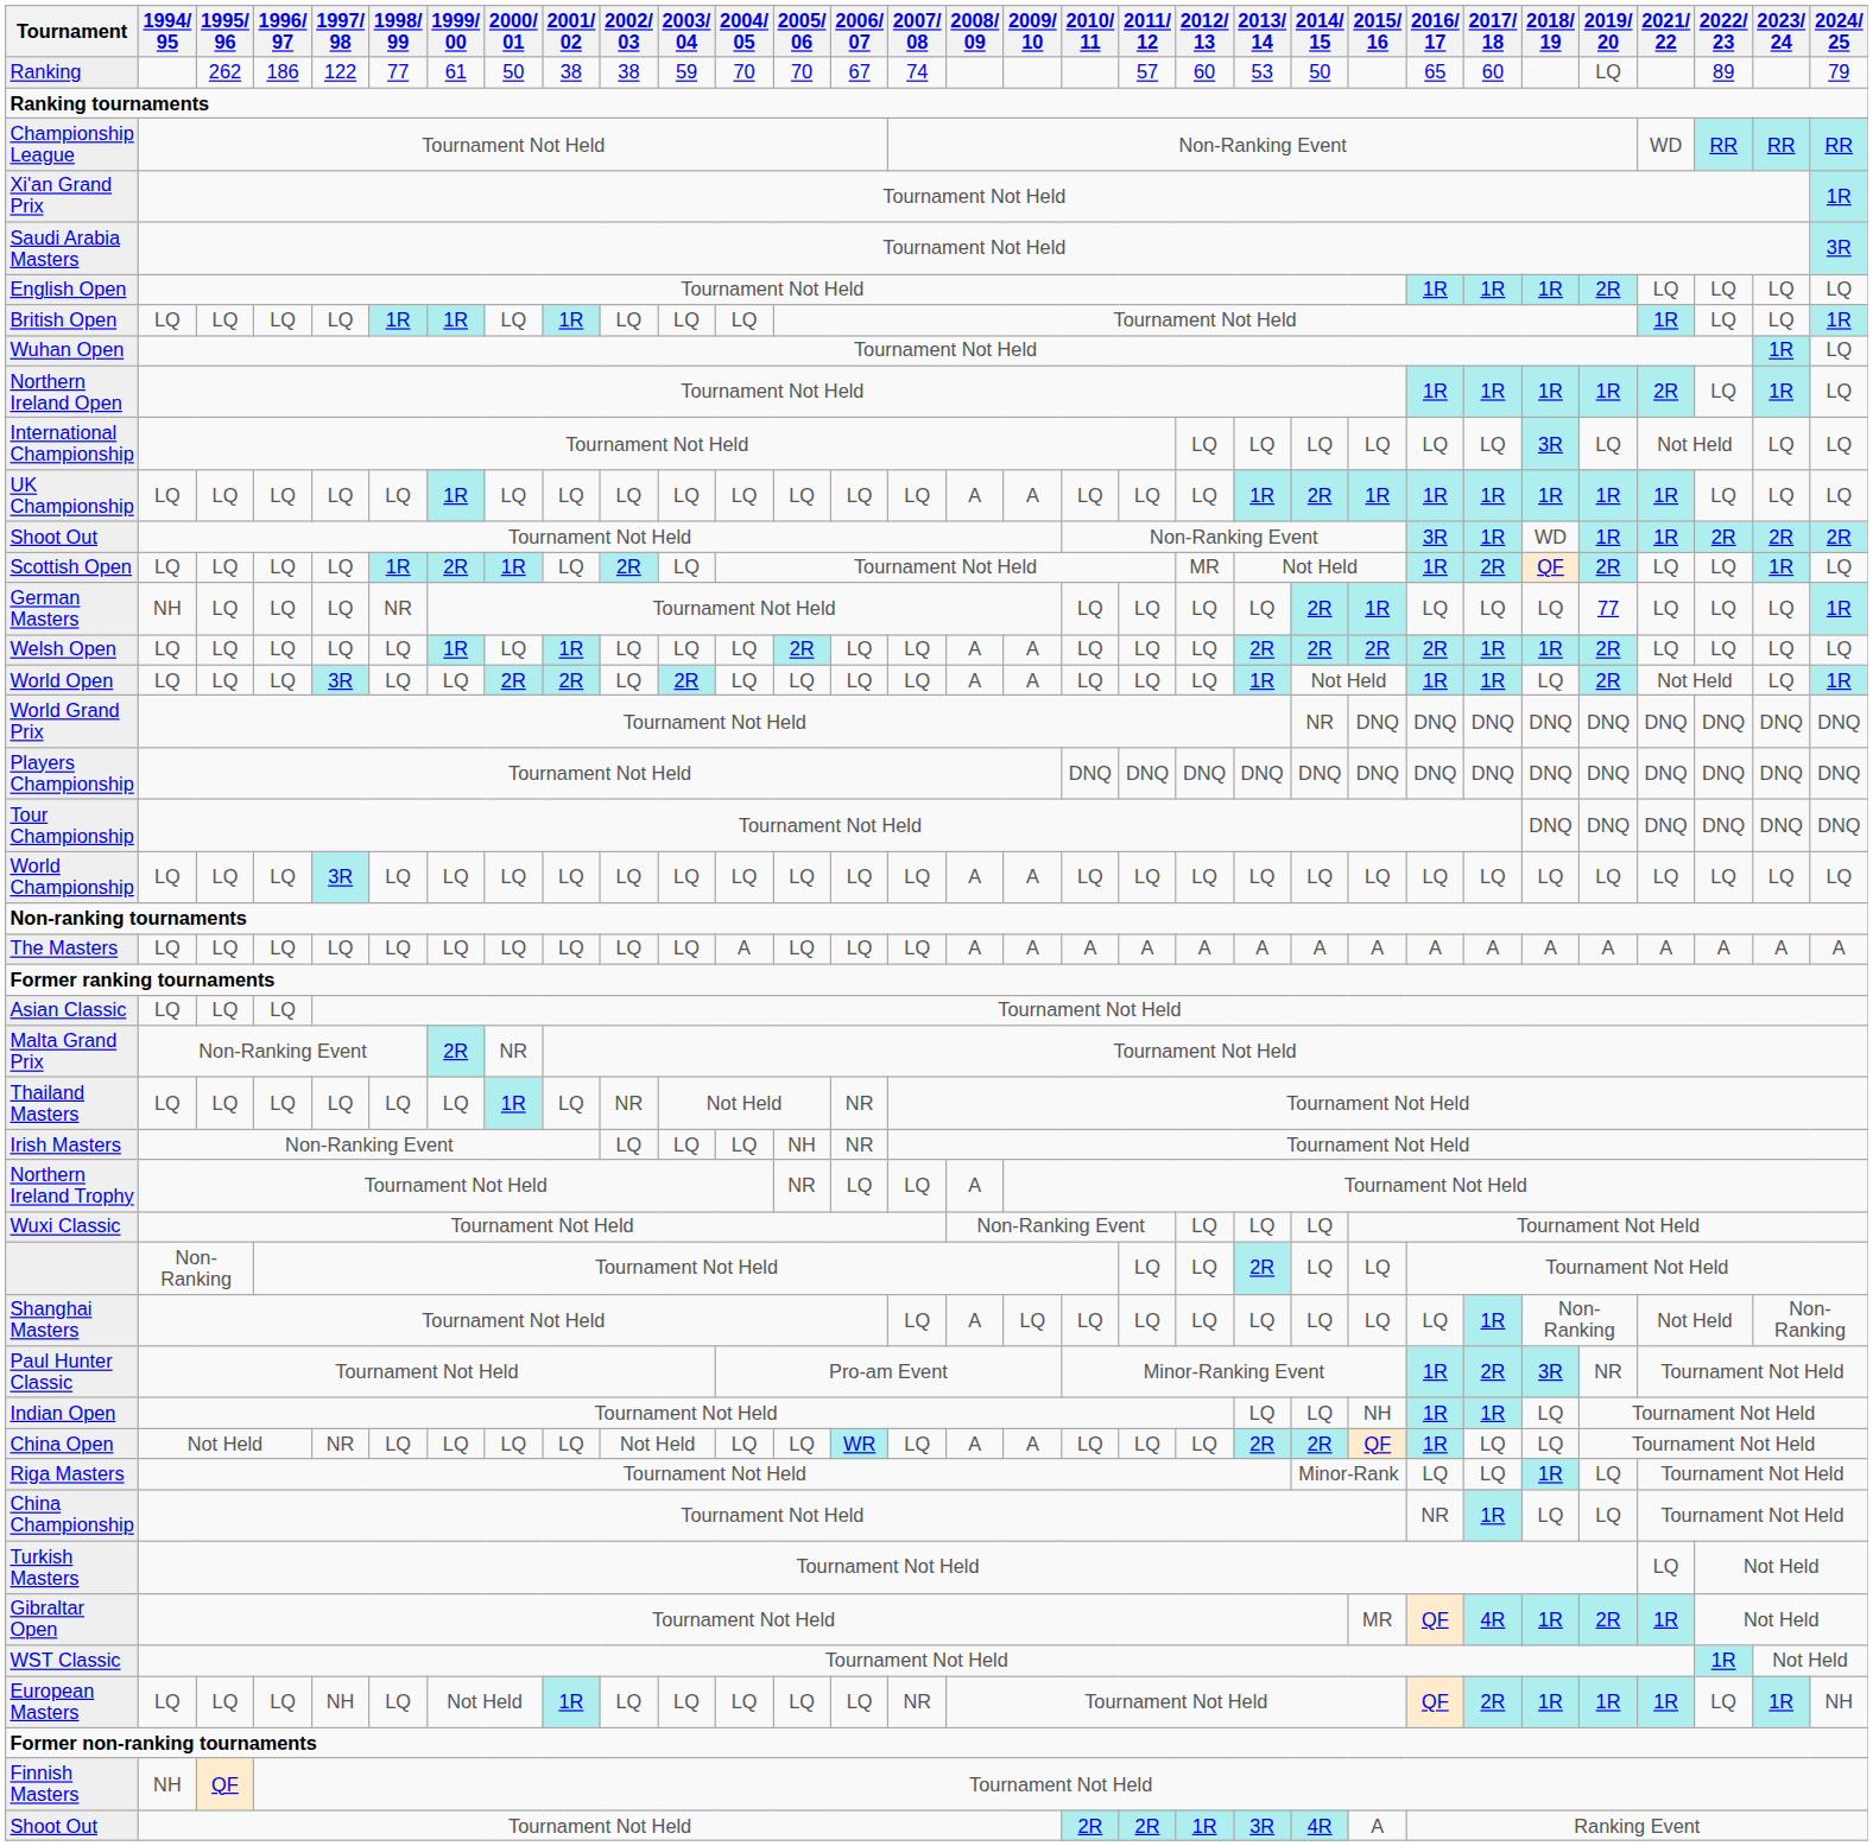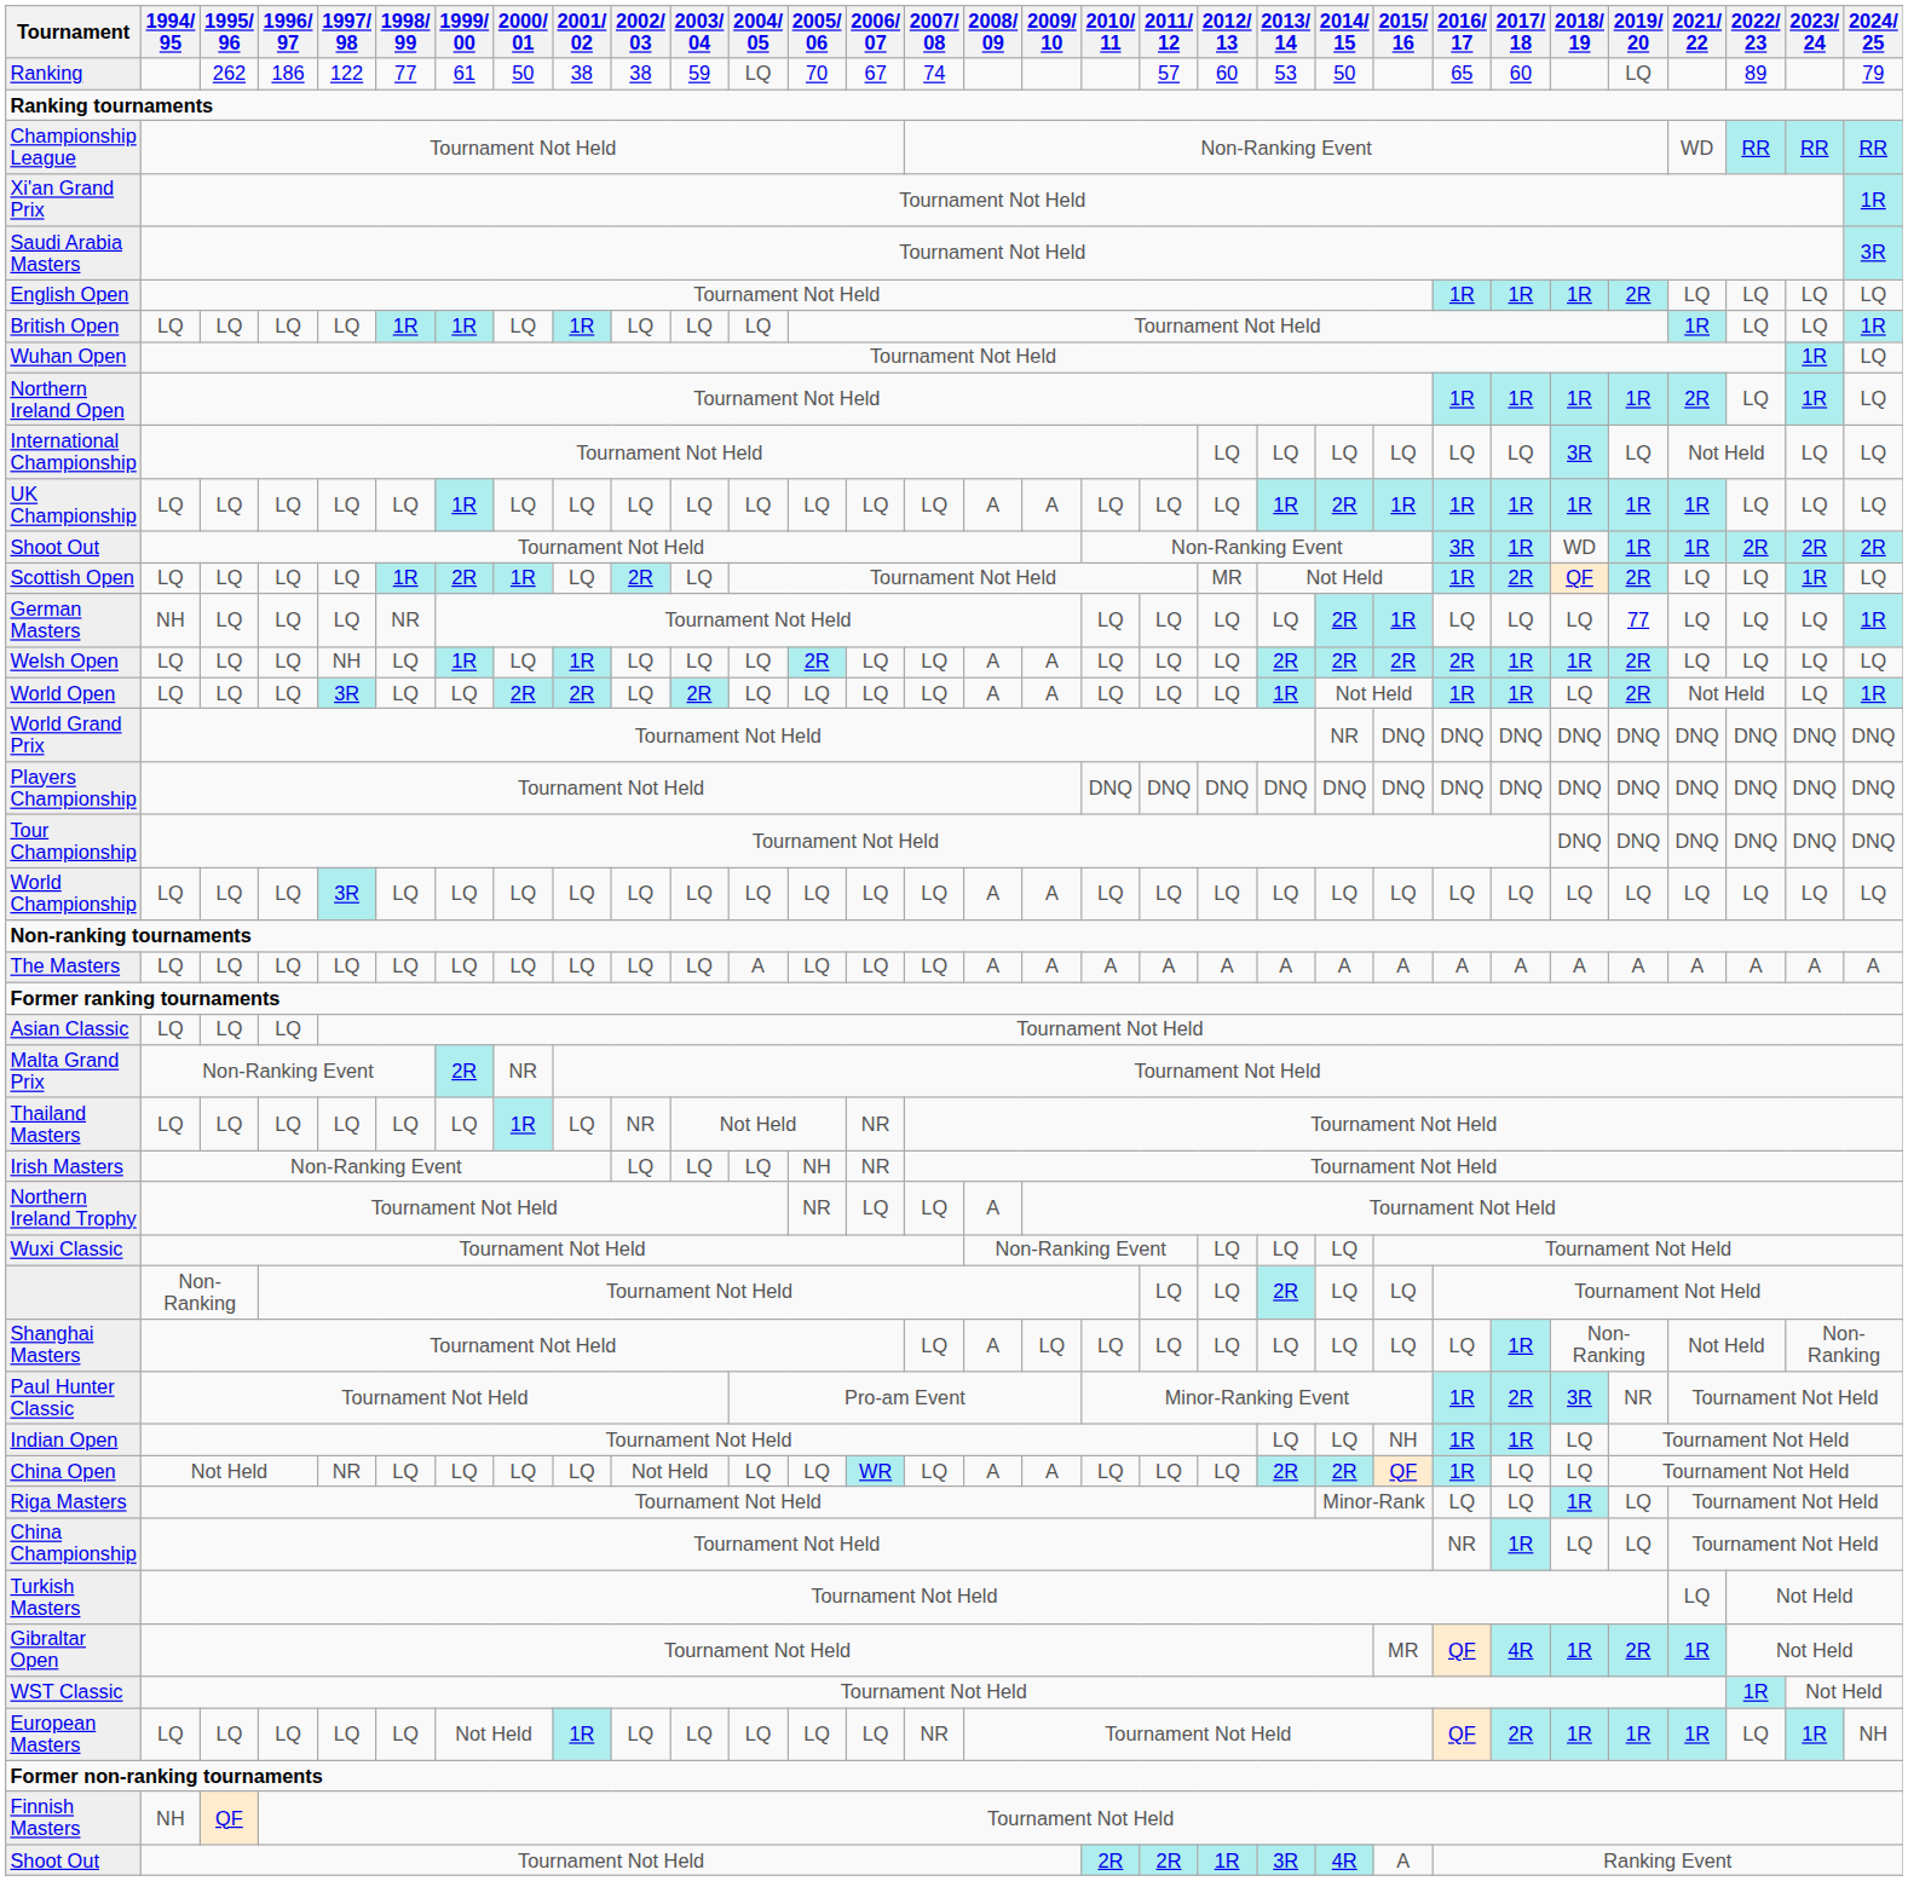Ranking | 2004/ 05: 70 -> LQ
Welsh Open | 1997/ 98: LQ -> NH
European Masters | 1997/ 98: NH -> LQ
